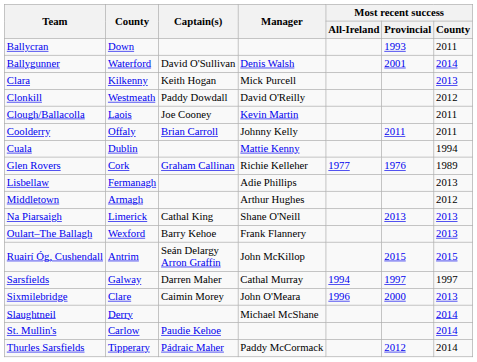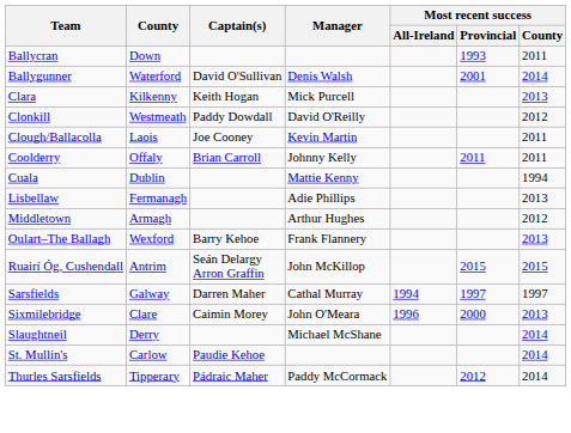- row: Glen Rovers | Cork | Graham Callinan | Richie Kelleher | 1977 | 1976 | 1989
- row: Na Piarsaigh | Limerick | Cathal King | Shane O'Neill | 2013 | 2013
